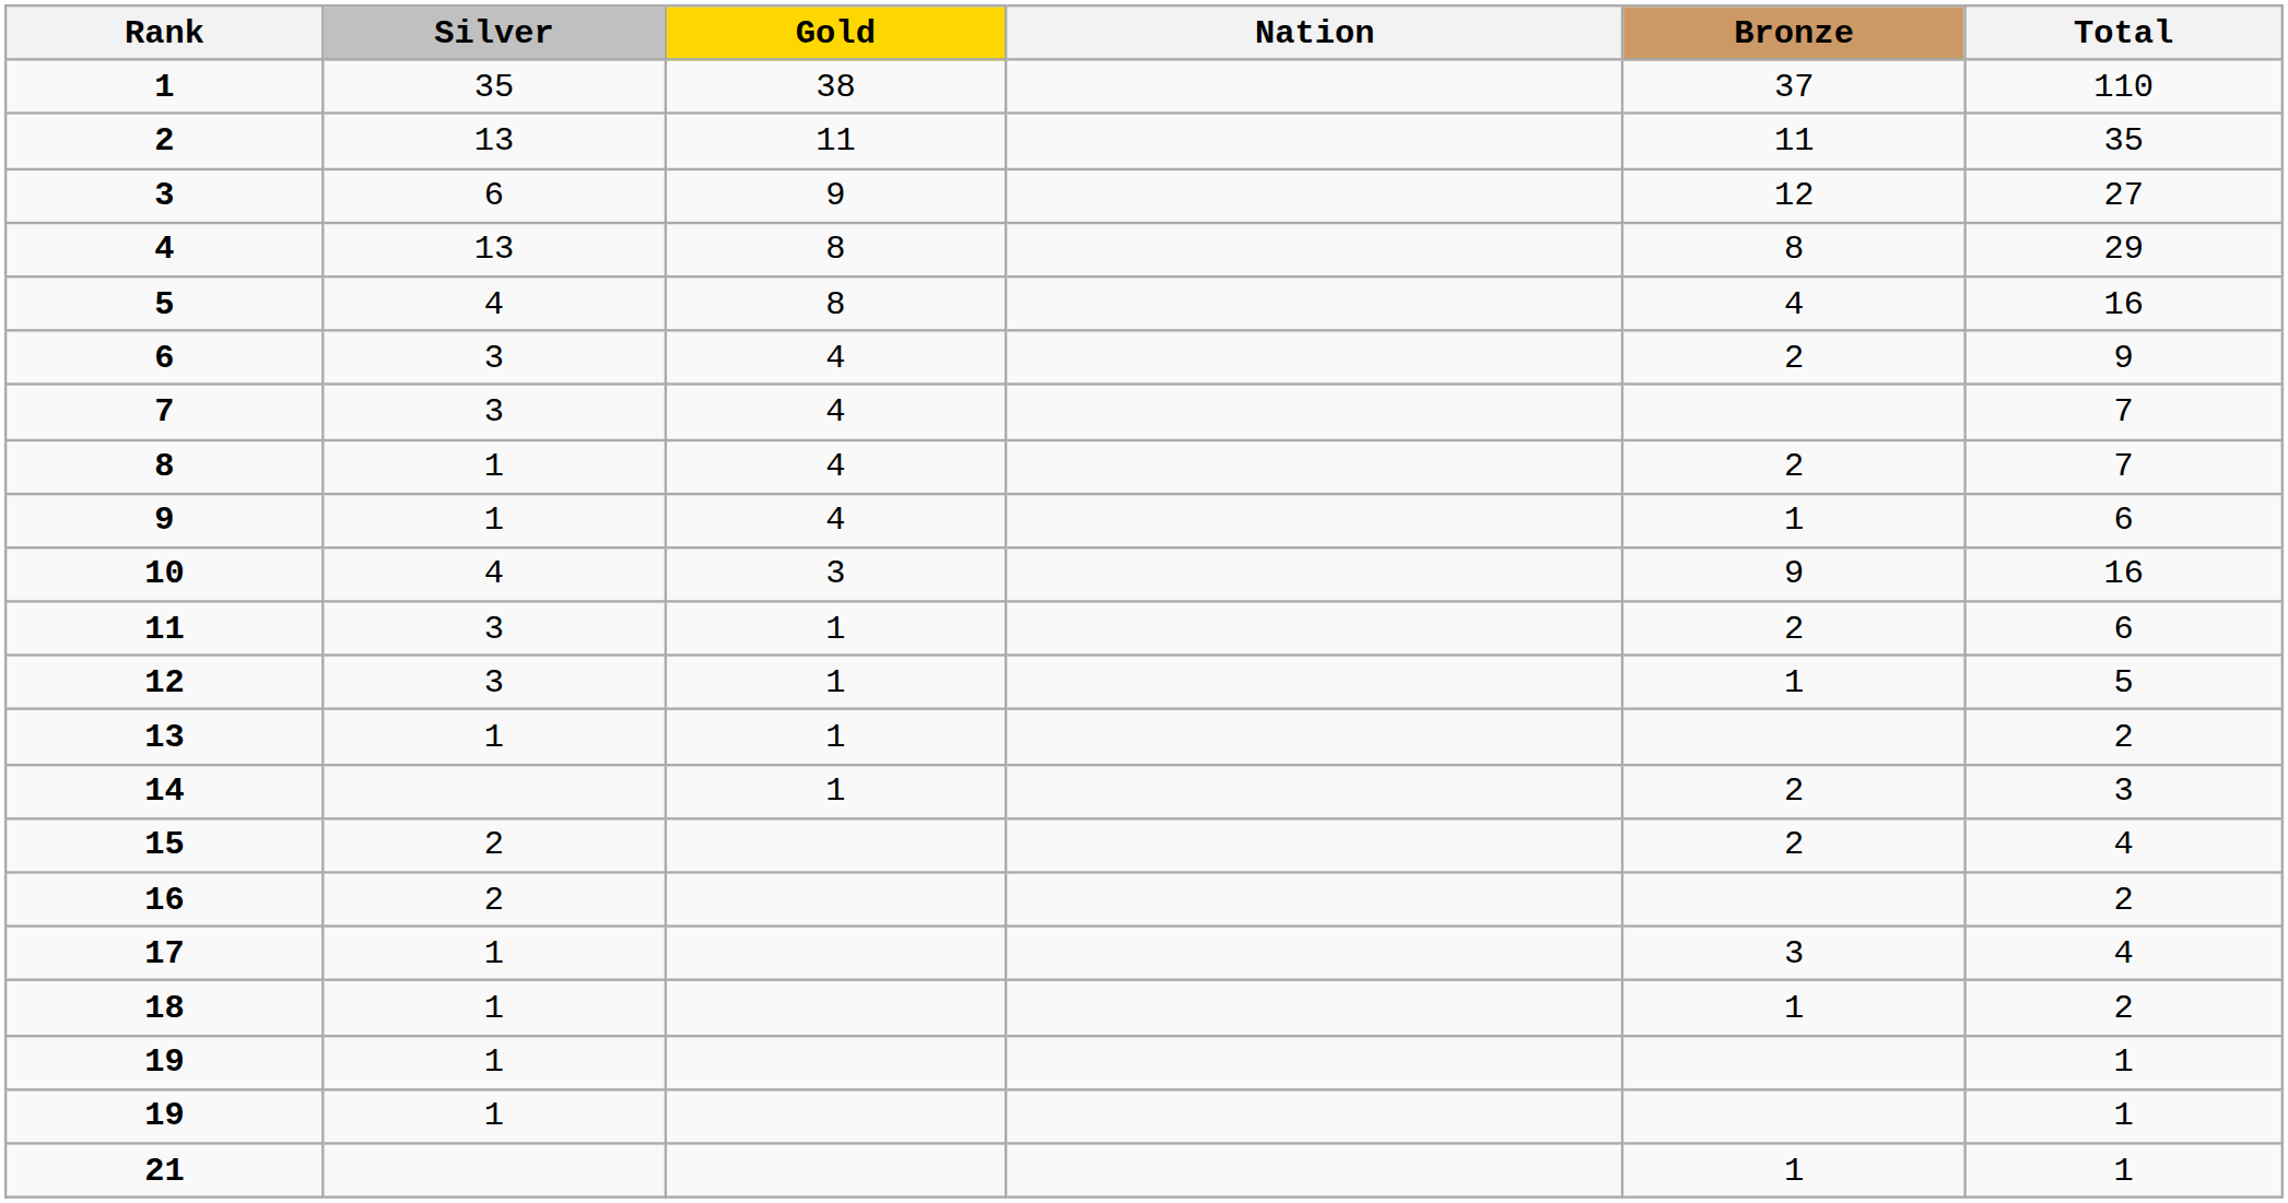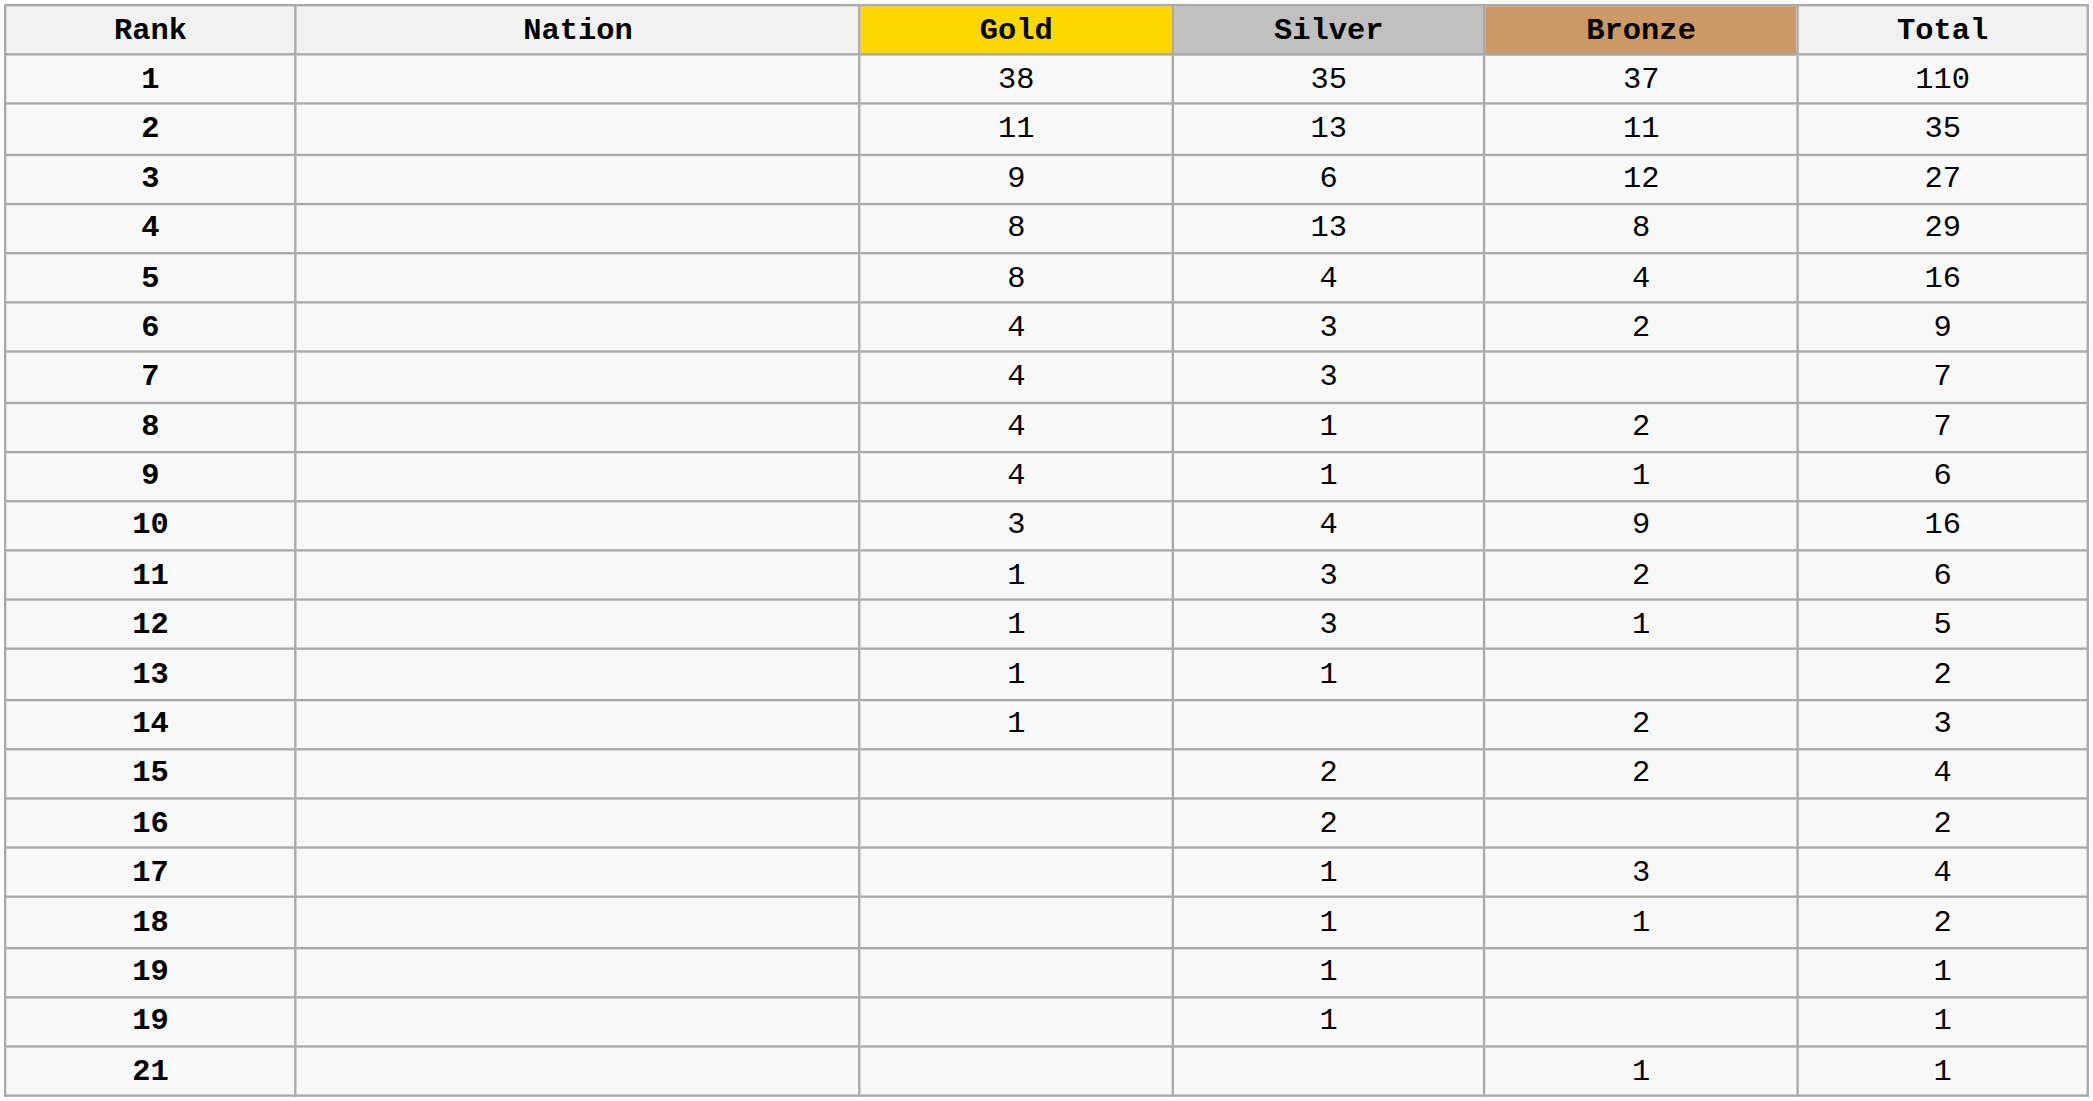columns swapped: Nation <-> Silver
